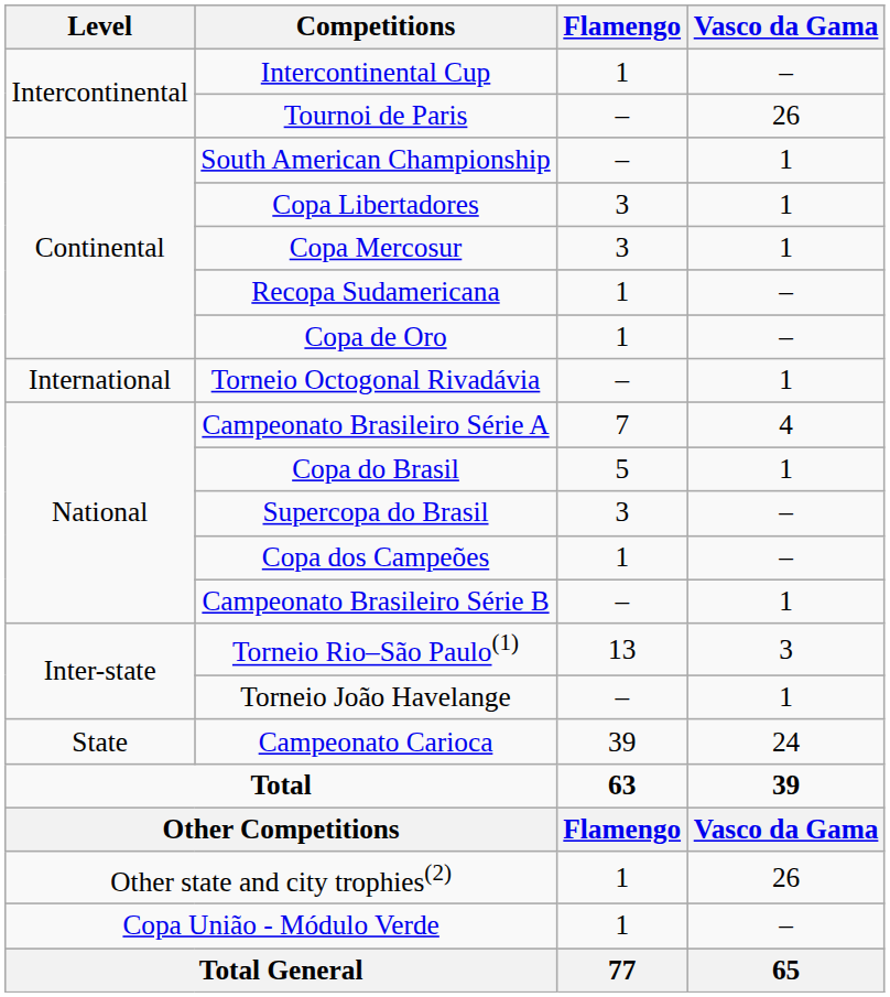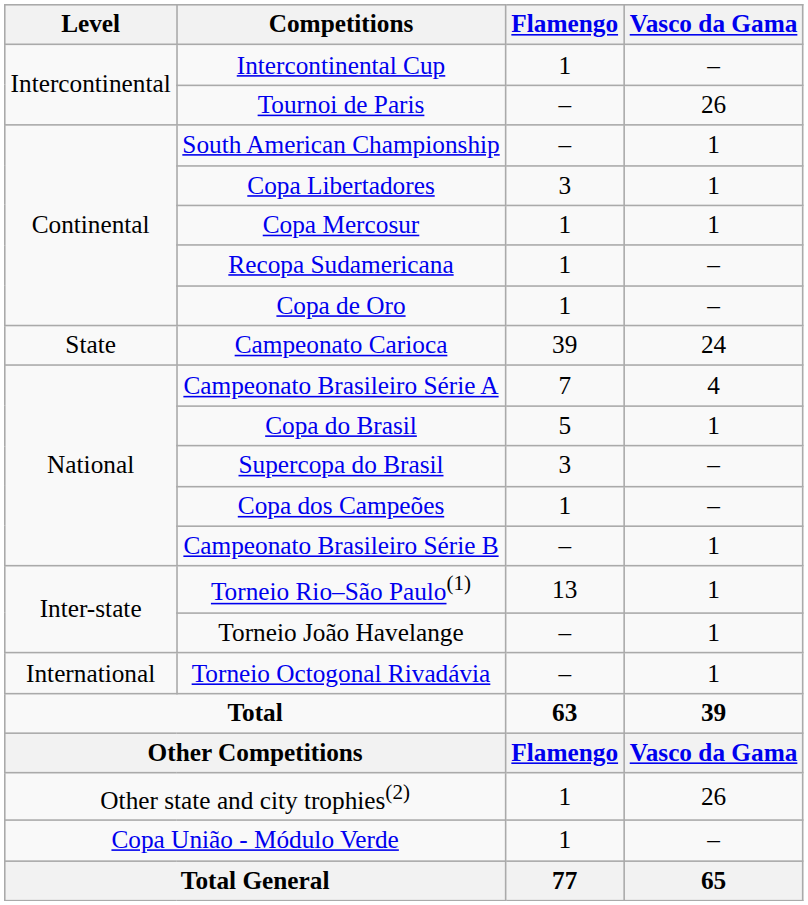Copa Mercosur | Flamengo: 3 -> 1
rows swapped: Torneio Octogonal Rivadávia <-> Campeonato Carioca
Torneio Rio–São Paulo(1) | Vasco da Gama: 3 -> 1
